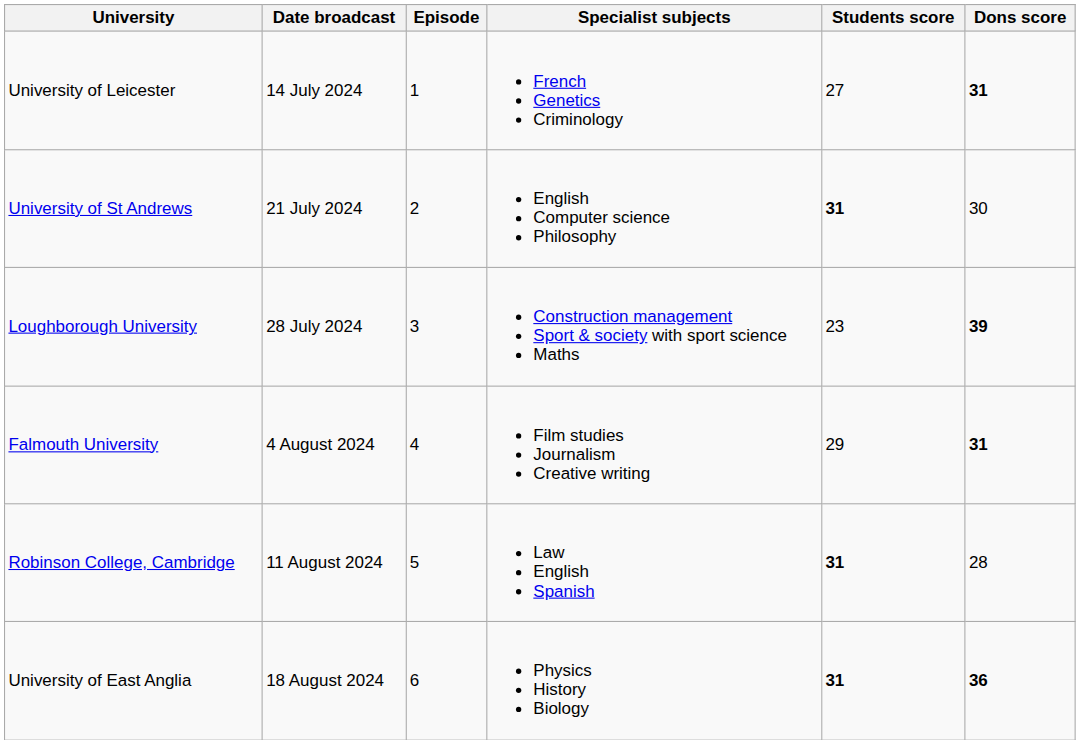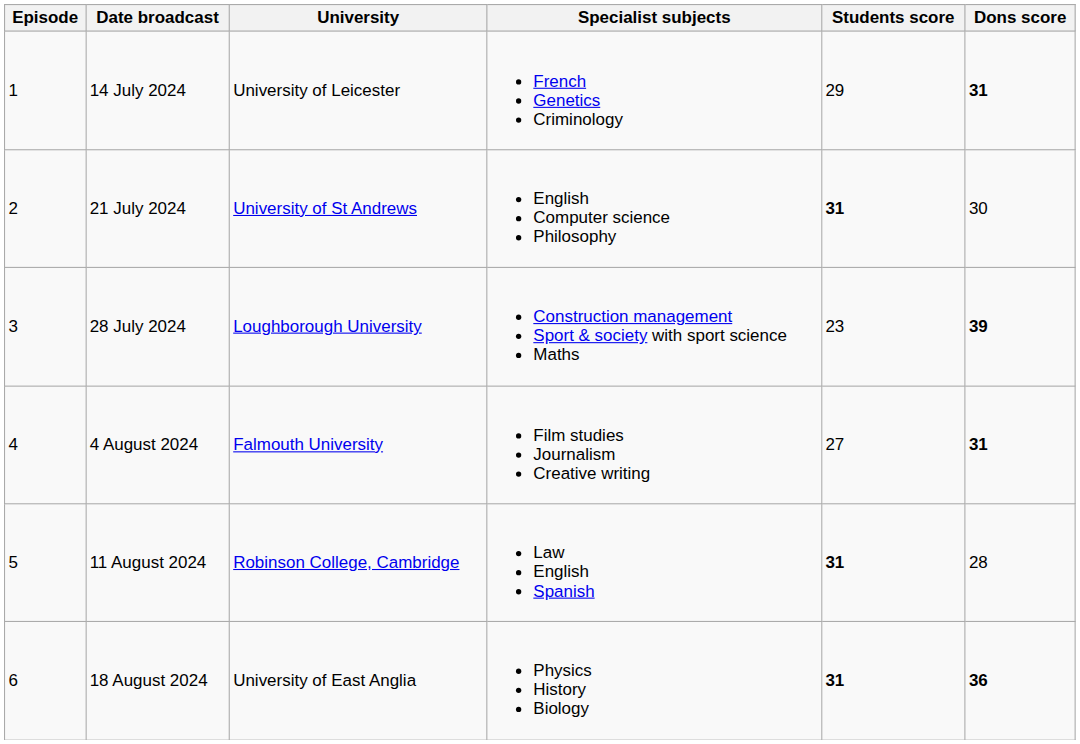columns swapped: Episode <-> University
14 July 2024 | Students score: 27 -> 29
4 August 2024 | Students score: 29 -> 27
